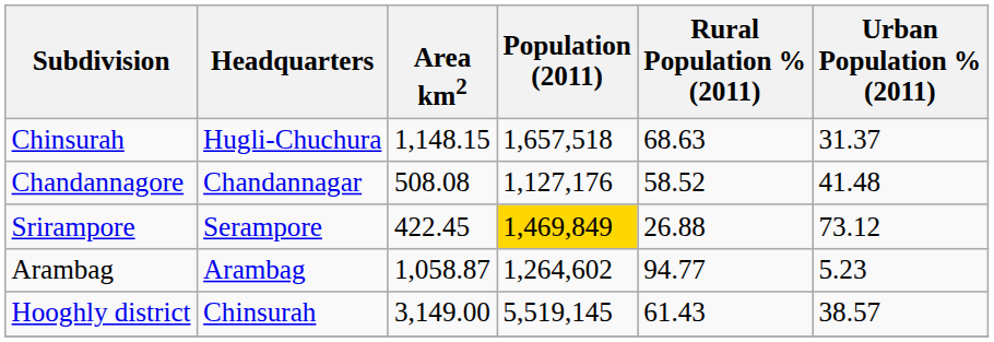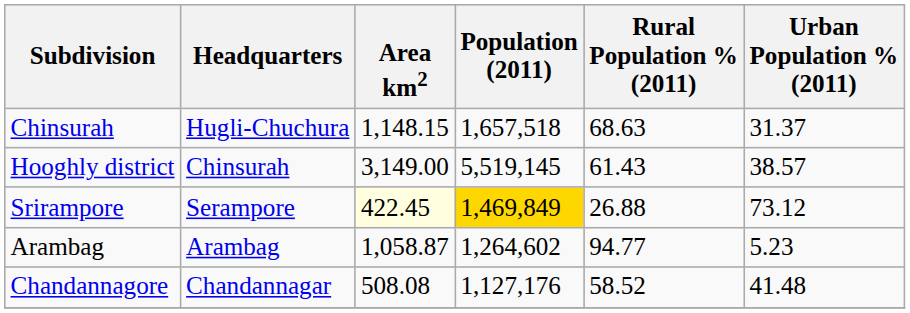rows swapped: Chandannagore <-> Hooghly district
Srirampore | Area km2: no background -> lightyellow background
